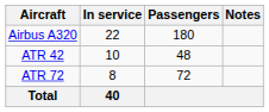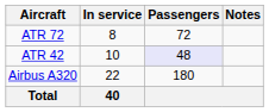rows swapped: Airbus A320 <-> ATR 72
ATR 42 | Passengers: no background -> lavender background
